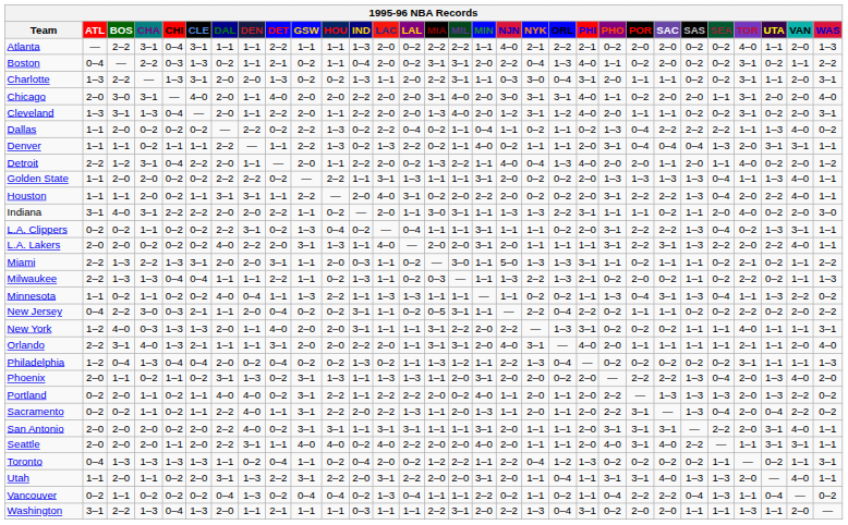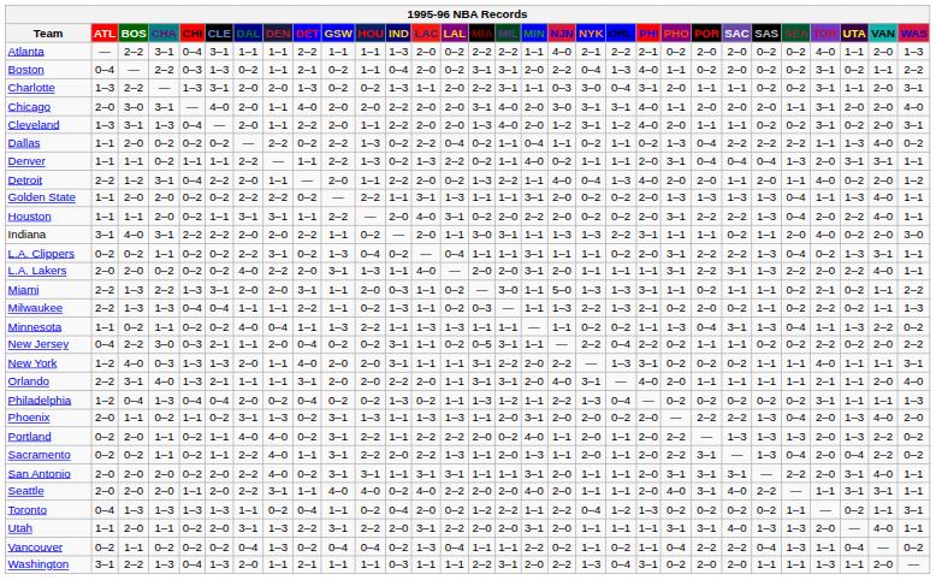Chicago | POR: 0–2 -> 2–0
Utah | ORL: 0–4 -> 1–1
